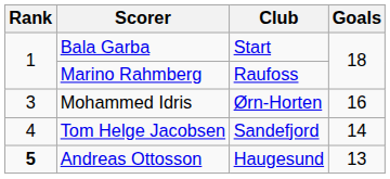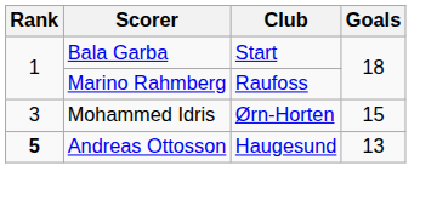Mohammed Idris | Goals: 16 -> 15
- row: 4 | Tom Helge Jacobsen | Sandefjord | 14
